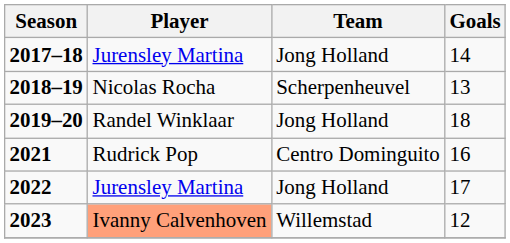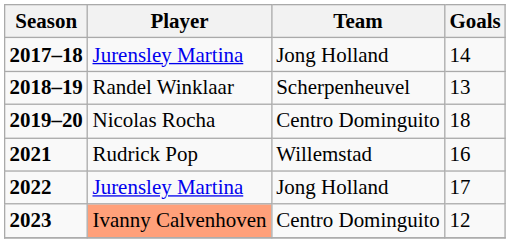2018–19 | Player: Nicolas Rocha -> Randel Winklaar
2019–20 | Player: Randel Winklaar -> Nicolas Rocha
2019–20 | Team: Jong Holland -> Centro Dominguito
2021 | Team: Centro Dominguito -> Willemstad
2023 | Team: Willemstad -> Centro Dominguito
